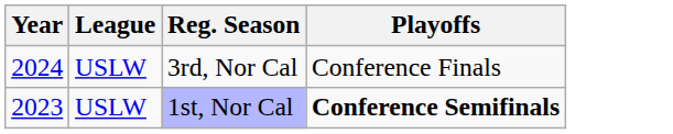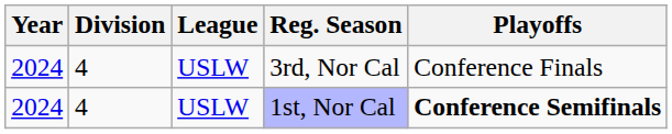+ column: Division | 4 | 4
1st, Nor Cal | Year: 2023 -> 2024
